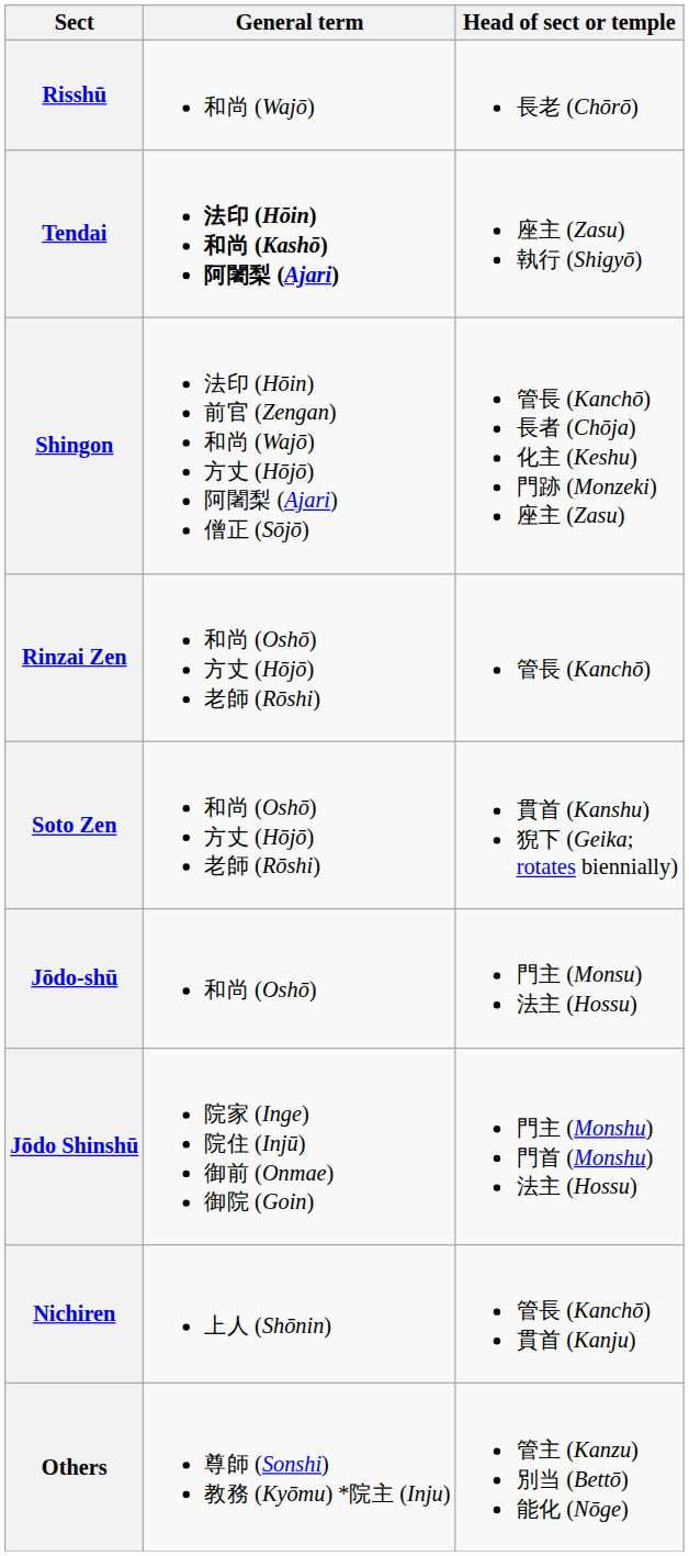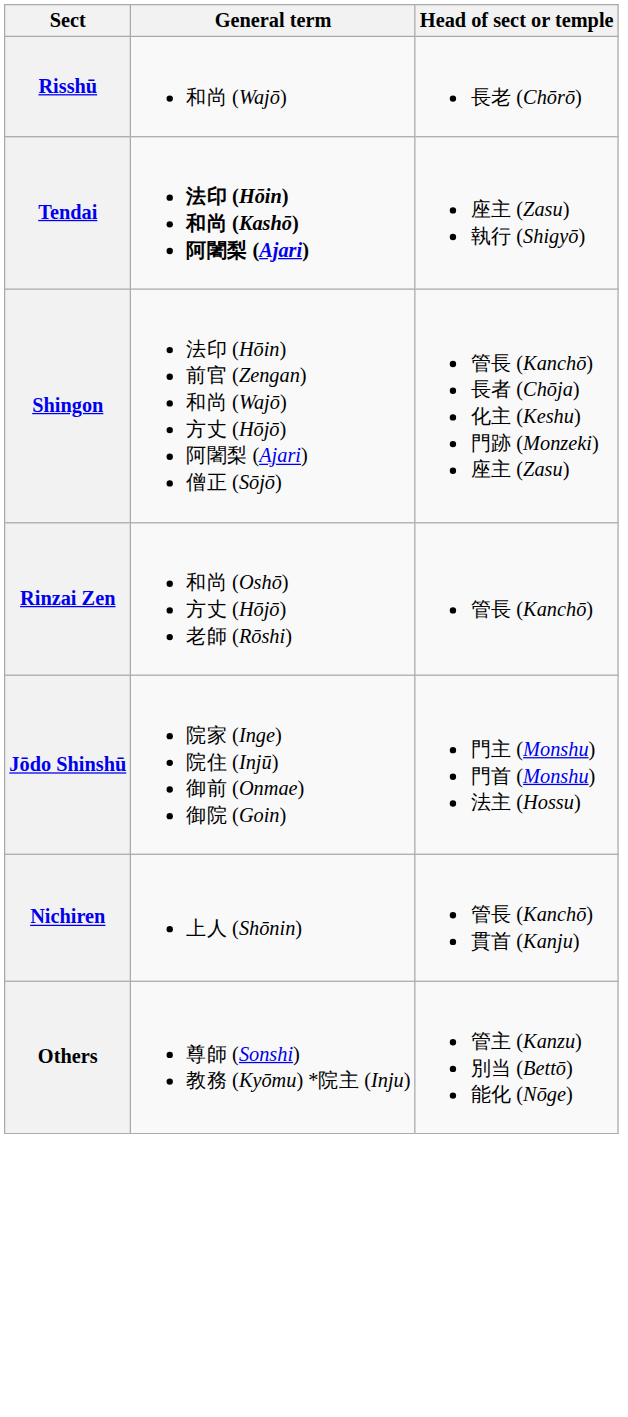- row: Soto Zen | 和尚 (Oshō) 方丈 (Hōjō) 老師 (Rōshi) | 貫首 (Kanshu) 猊下 (Geika; rotates biennially)
- row: Jōdo-shū | 和尚 (Oshō) | 門主 (Monsu) 法主 (Hossu)
